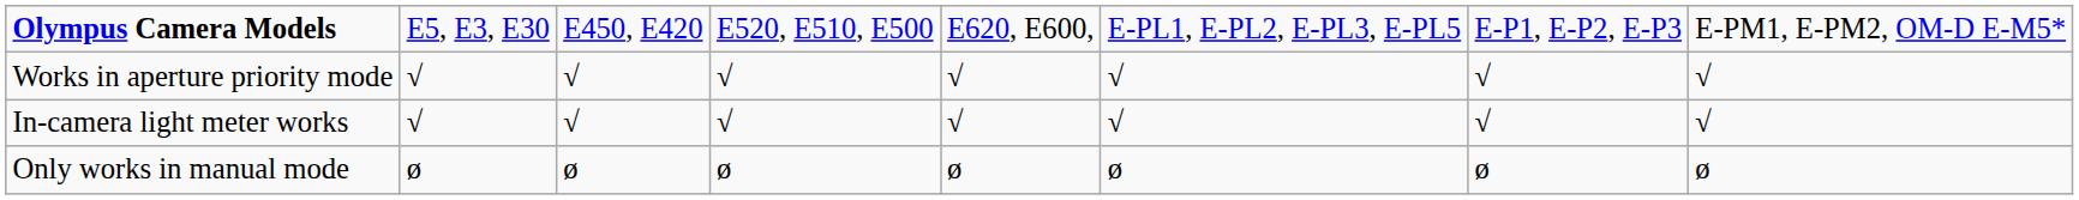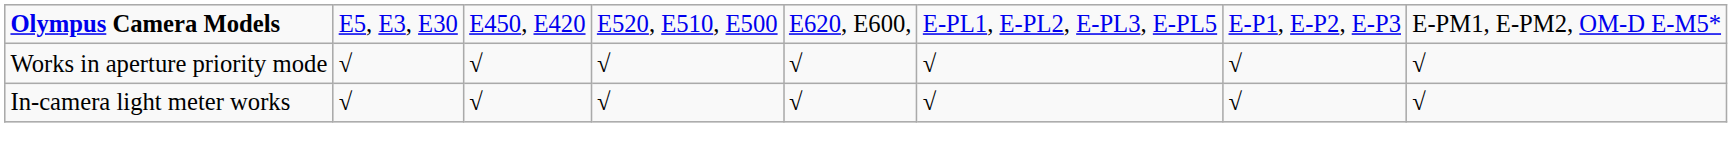- row: Only works in manual mode | ø | ø | ø | ø | ø | ø | ø
